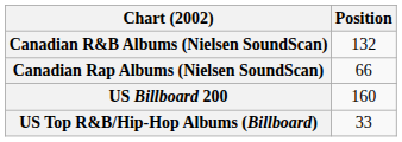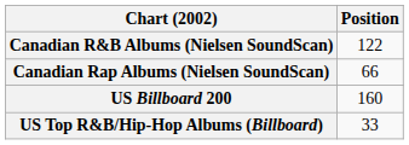Canadian R&B Albums (Nielsen SoundScan) | Position: 132 -> 122
